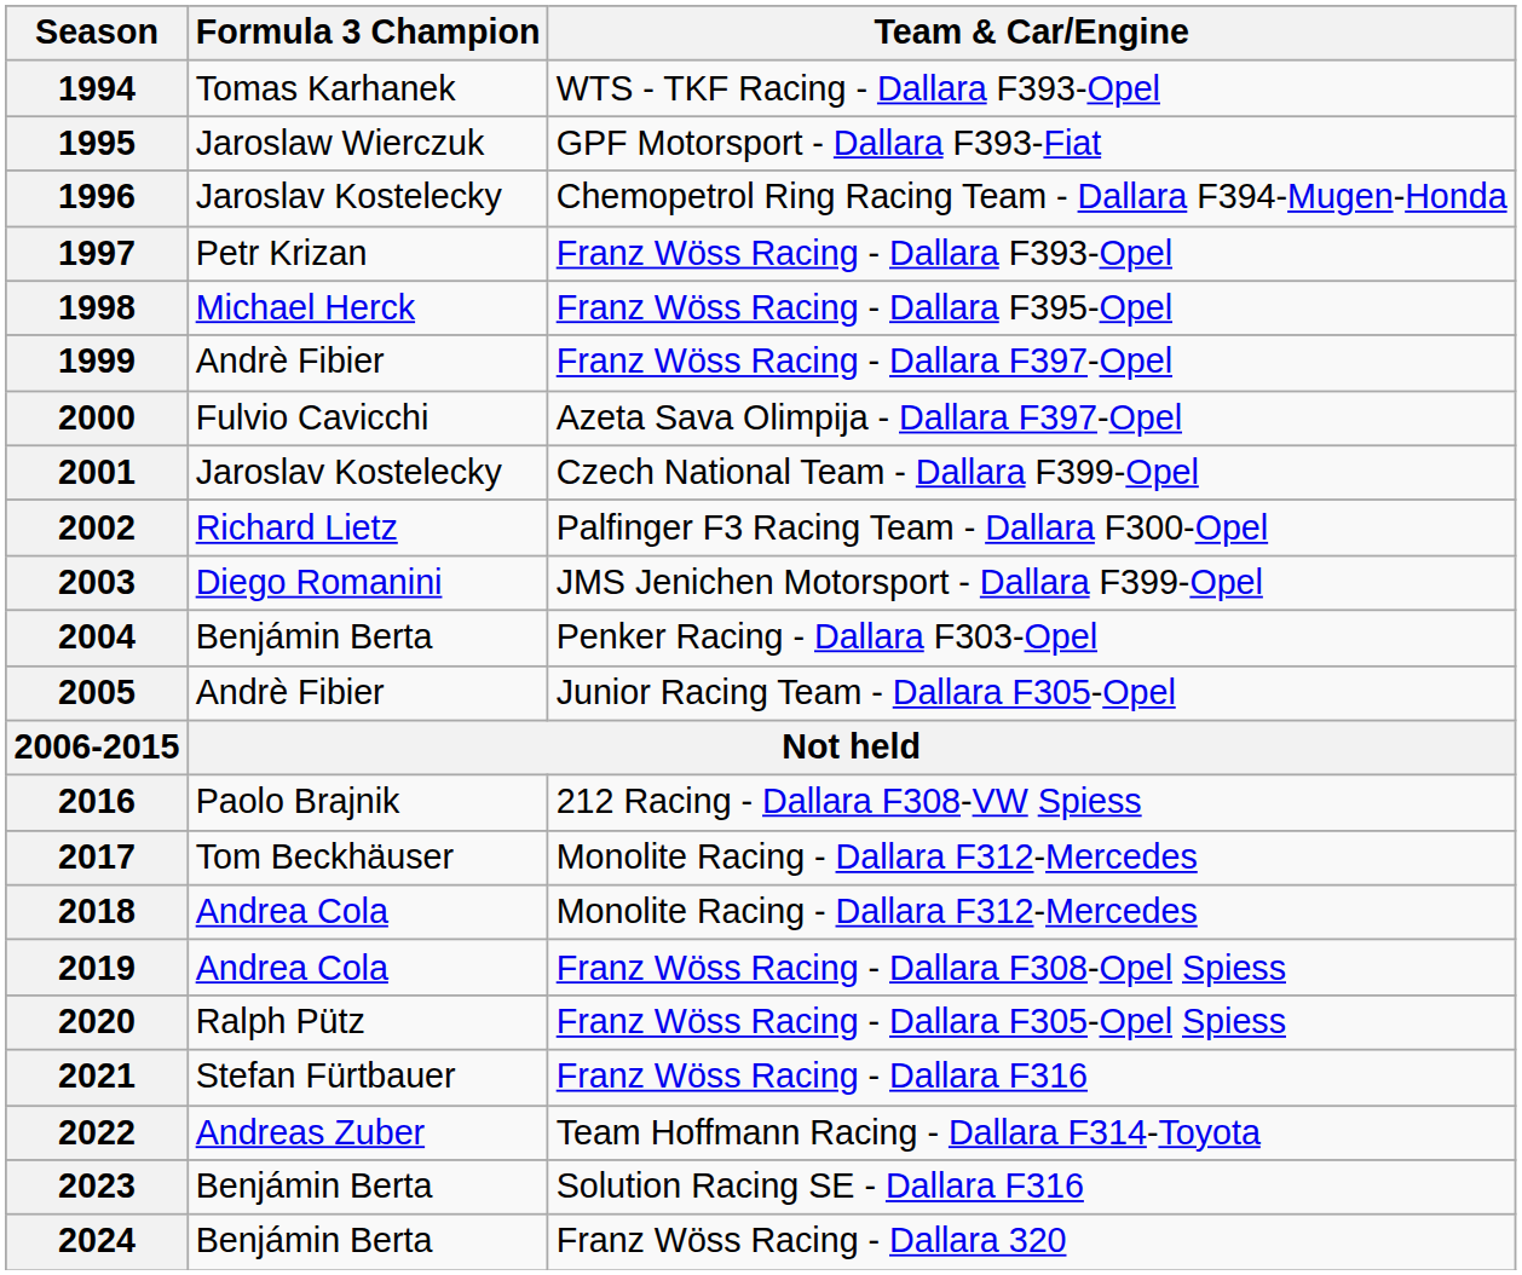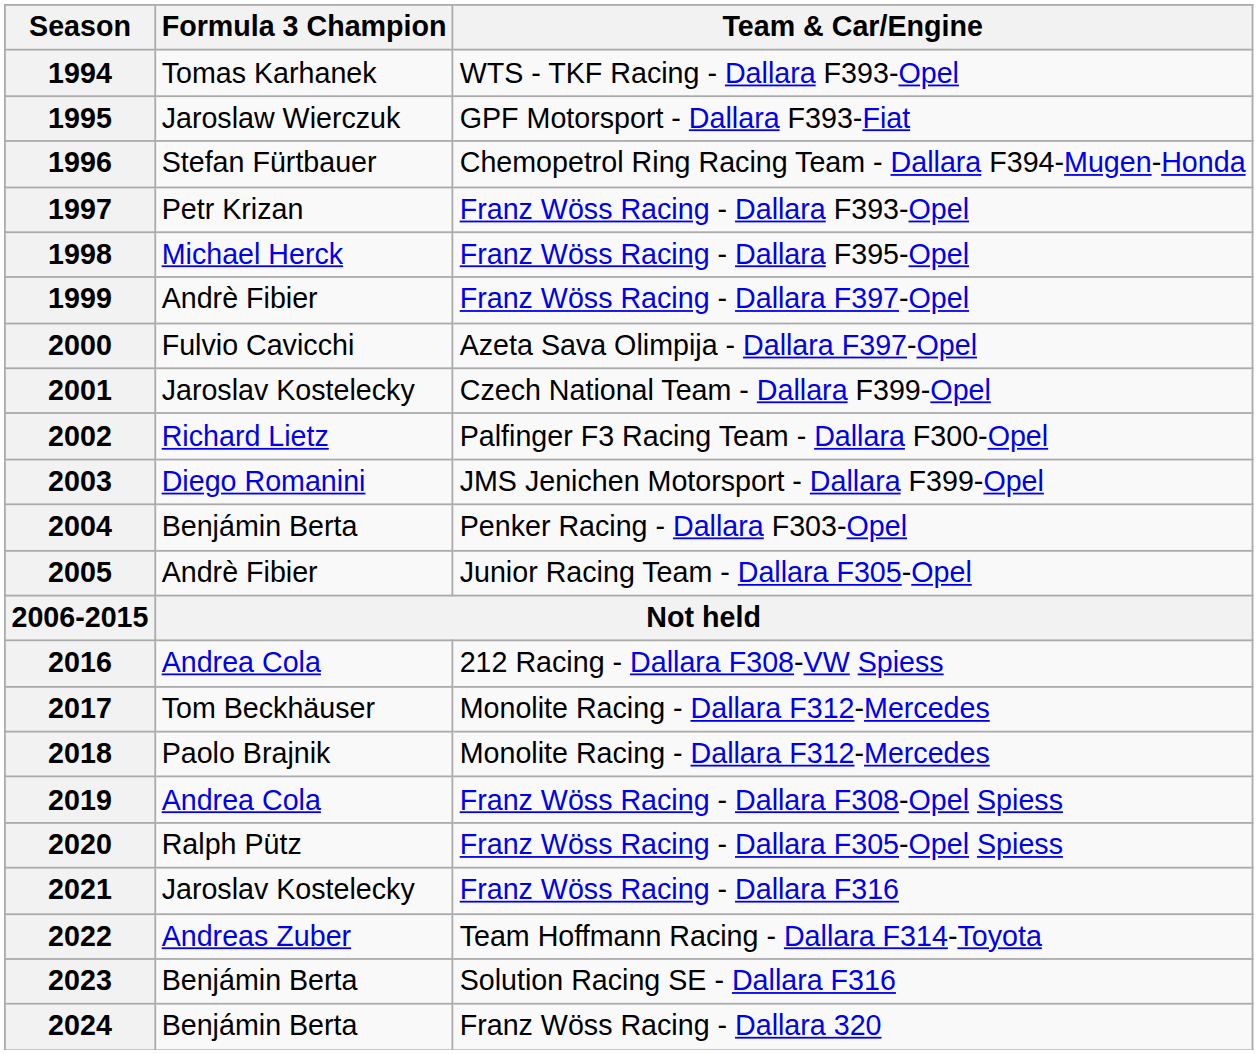1996 | Formula 3 Champion: Jaroslav Kostelecky -> Stefan Fürtbauer
2016 | Formula 3 Champion: Paolo Brajnik -> Andrea Cola
2018 | Formula 3 Champion: Andrea Cola -> Paolo Brajnik
2021 | Formula 3 Champion: Stefan Fürtbauer -> Jaroslav Kostelecky
